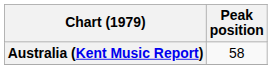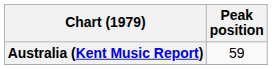Australia (Kent Music Report) | Peak position: 58 -> 59
